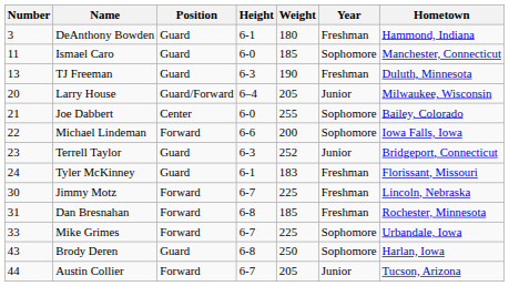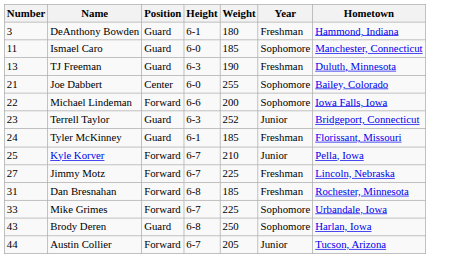- row: 20 | Larry House | Guard/Forward | 6–4 | 205 | Junior | Milwaukee, Wisconsin
Tyler McKinney | Weight: 183 -> 185
+ row: 25 | Kyle Korver | Forward | 6-7 | 210 | Junior | Pella, Iowa
Jimmy Motz | Number: 30 -> 27
